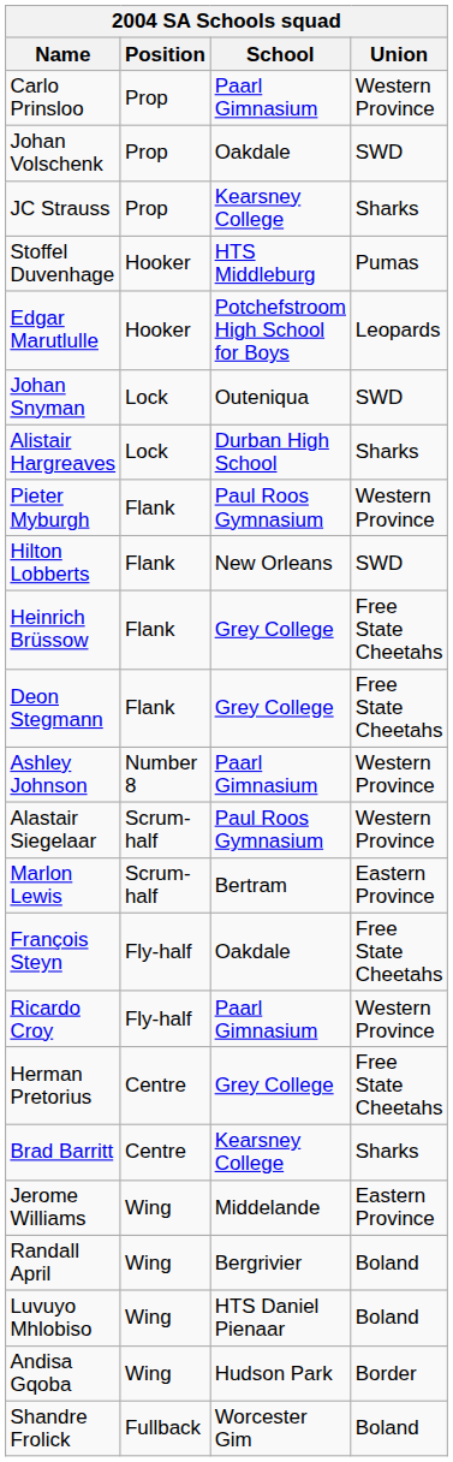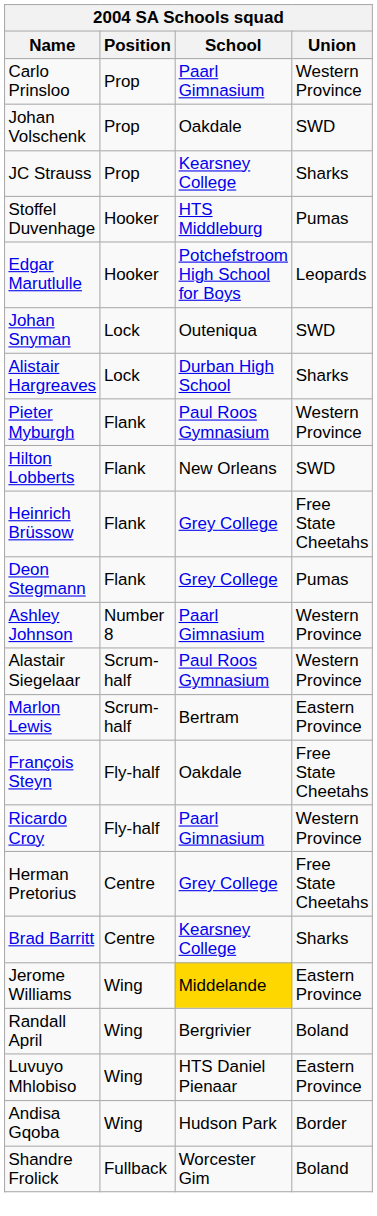Deon Stegmann | Union: Free State Cheetahs -> Pumas
Jerome Williams | School: no background -> gold background
Luvuyo Mhlobiso | Union: Boland -> Eastern Province
